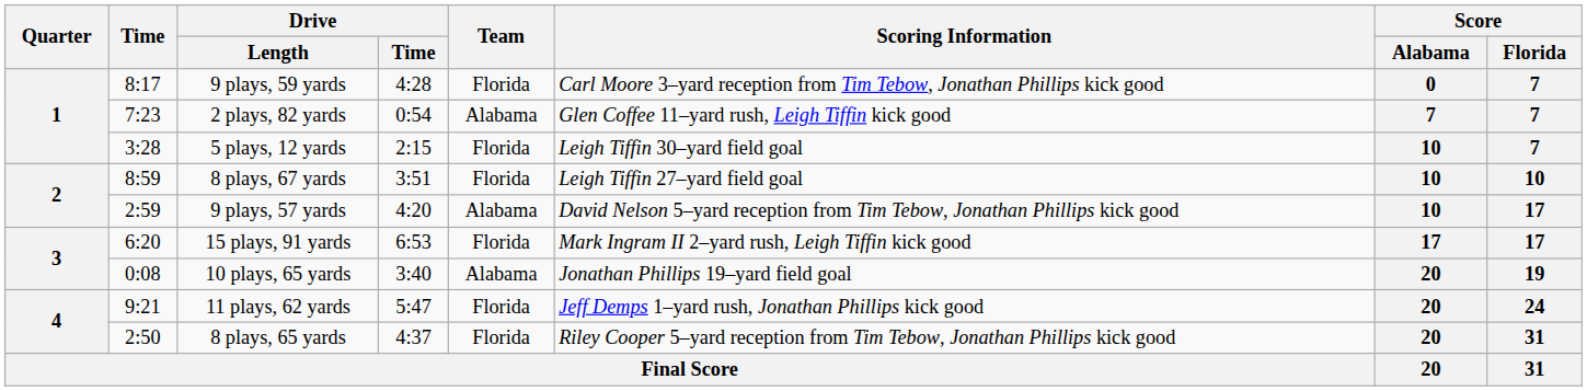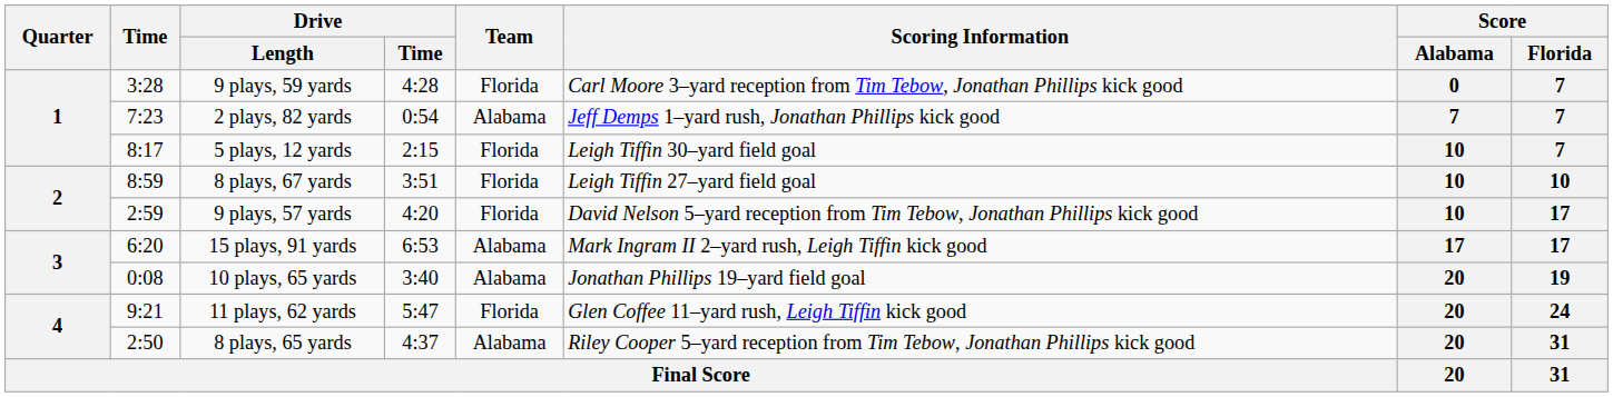9 plays, 59 yards | Time: 8:17 -> 3:28
2 plays, 82 yards | Scoring Information: Glen Coffee 11–yard rush, Leigh Tiffin kick good -> Jeff Demps 1–yard rush, Jonathan Phillips kick good
5 plays, 12 yards | Time: 3:28 -> 8:17
9 plays, 57 yards | Team: Alabama -> Florida
15 plays, 91 yards | Team: Florida -> Alabama
11 plays, 62 yards | Scoring Information: Jeff Demps 1–yard rush, Jonathan Phillips kick good -> Glen Coffee 11–yard rush, Leigh Tiffin kick good
8 plays, 65 yards | Team: Florida -> Alabama
